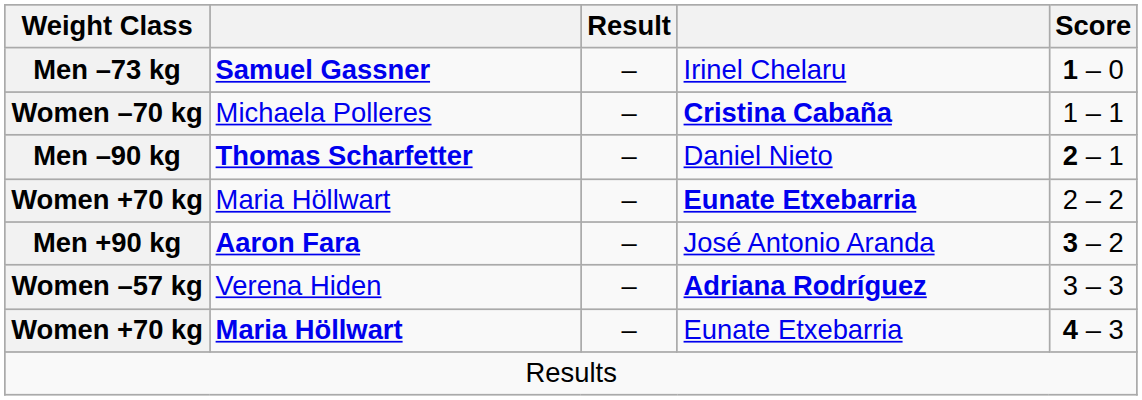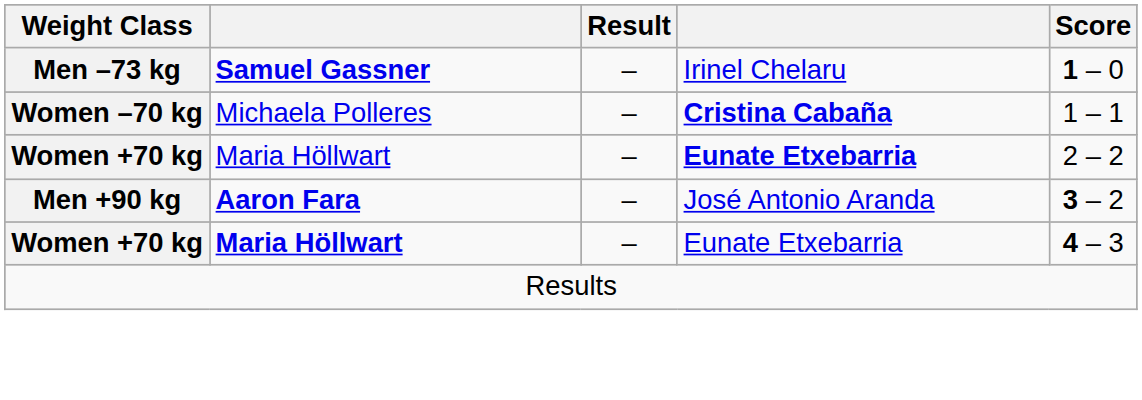- row: Men –90 kg | Thomas Scharfetter | – | Daniel Nieto | 2 – 1
- row: Women –57 kg | Verena Hiden | – | Adriana Rodríguez | 3 – 3
